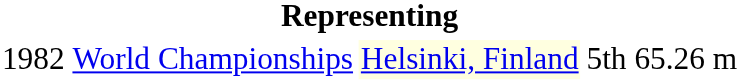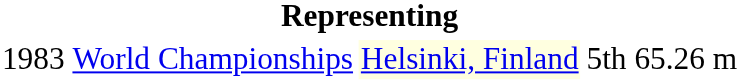World Championships | column 1: 1982 -> 1983
